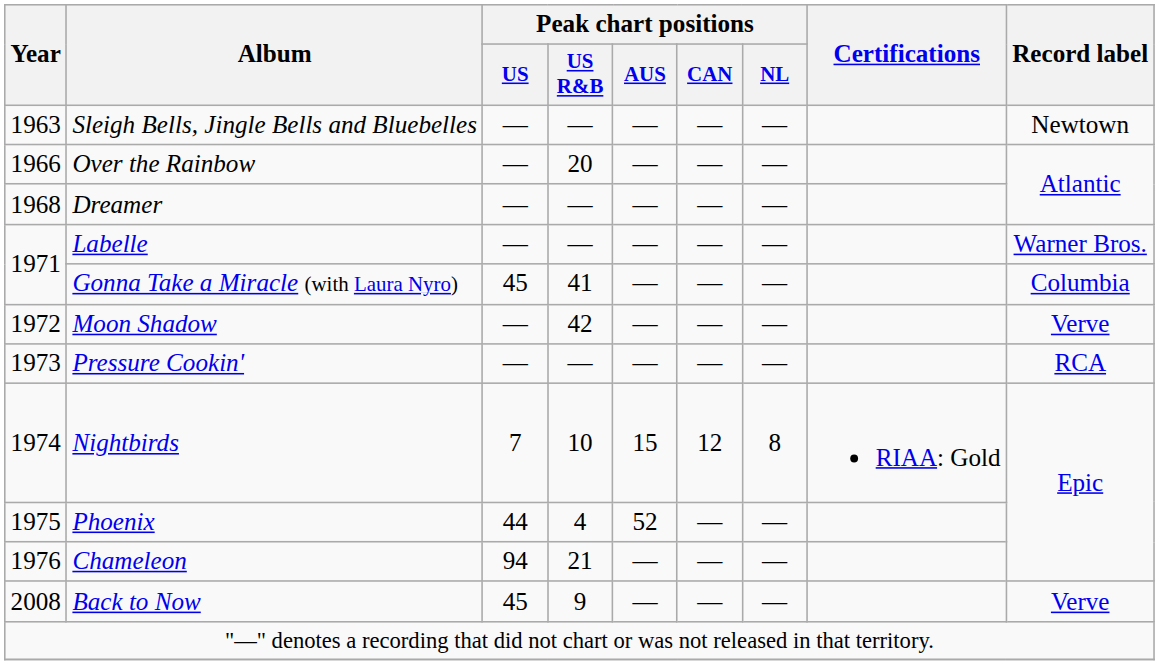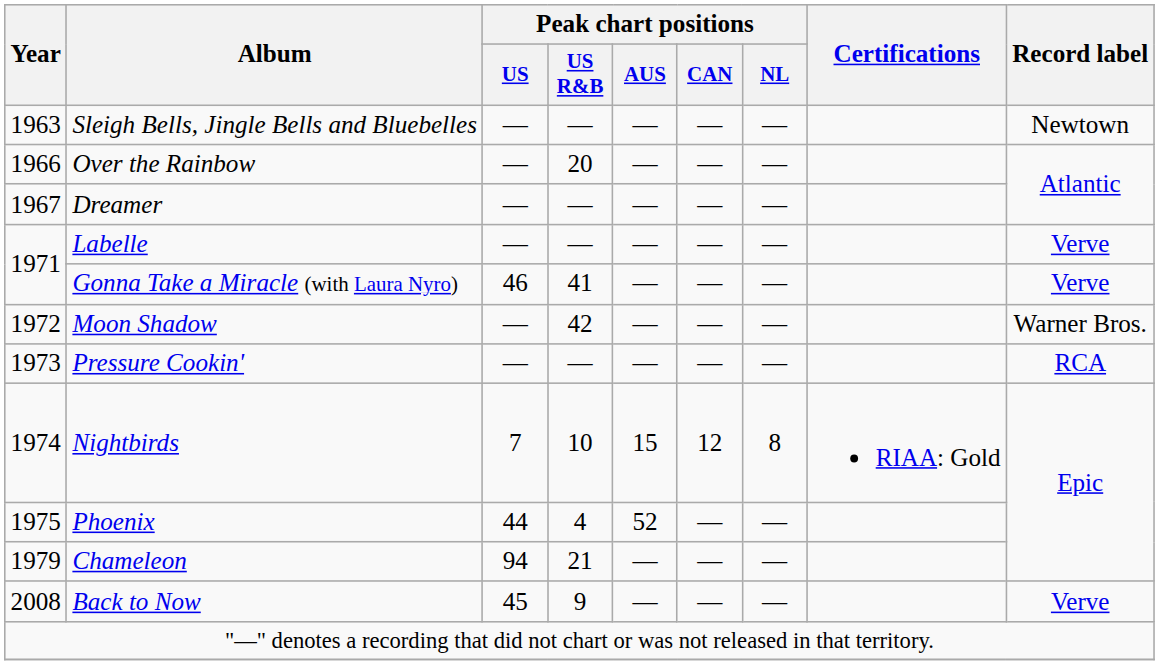Dreamer | Year: 1968 -> 1967
Labelle | Record label: Warner Bros. -> Verve
Gonna Take a Miracle (with Laura Nyro) | Peak chart positions / US: 45 -> 46
Gonna Take a Miracle (with Laura Nyro) | Record label: Columbia -> Verve
Moon Shadow | Record label: Verve -> Warner Bros.
Chameleon | Year: 1976 -> 1979
